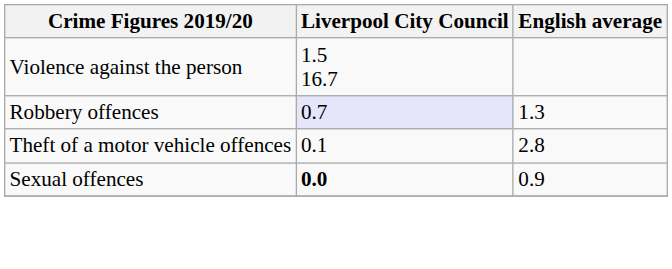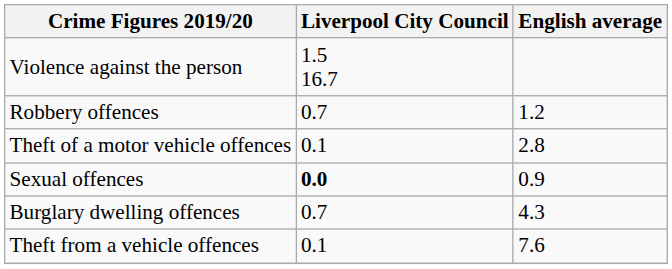Robbery offences | Liverpool City Council: lavender background -> no background
Robbery offences | English average: 1.3 -> 1.2
+ row: Burglary dwelling offences | 0.7 | 4.3
+ row: Theft from a vehicle offences | 0.1 | 7.6
